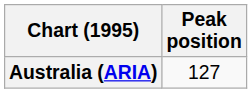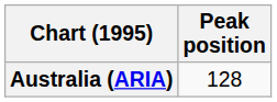Australia (ARIA) | Peak position: 127 -> 128
